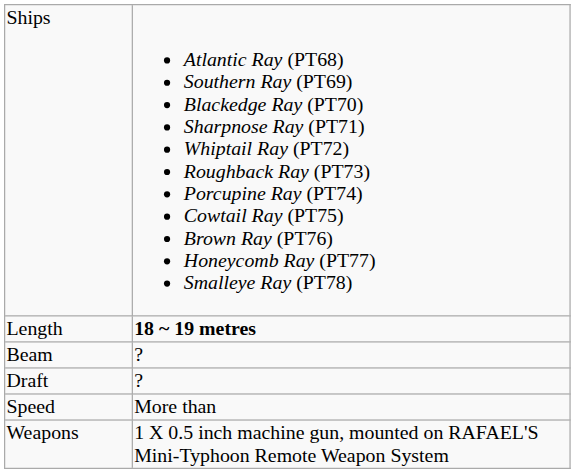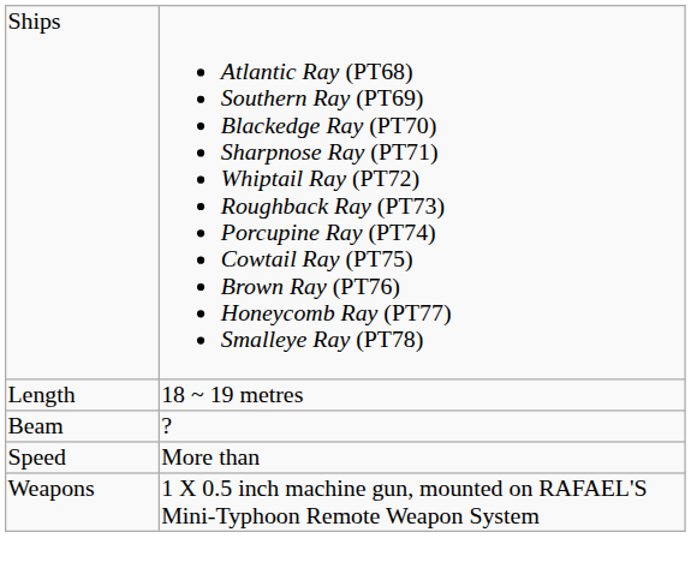Length | column 2: bold -> normal
- row: Draft | ?
